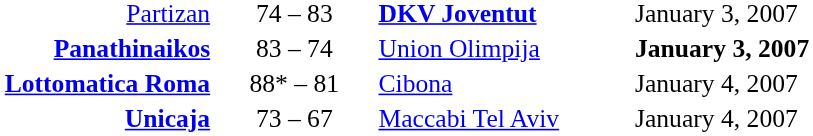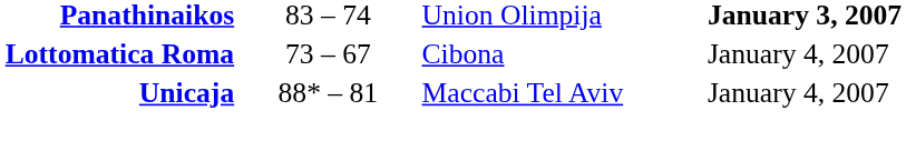- row: Partizan | 74 – 83 | DKV Joventut | January 3, 2007
Lottomatica Roma | column 2: 88* – 81 -> 73 – 67
Unicaja | column 2: 73 – 67 -> 88* – 81
